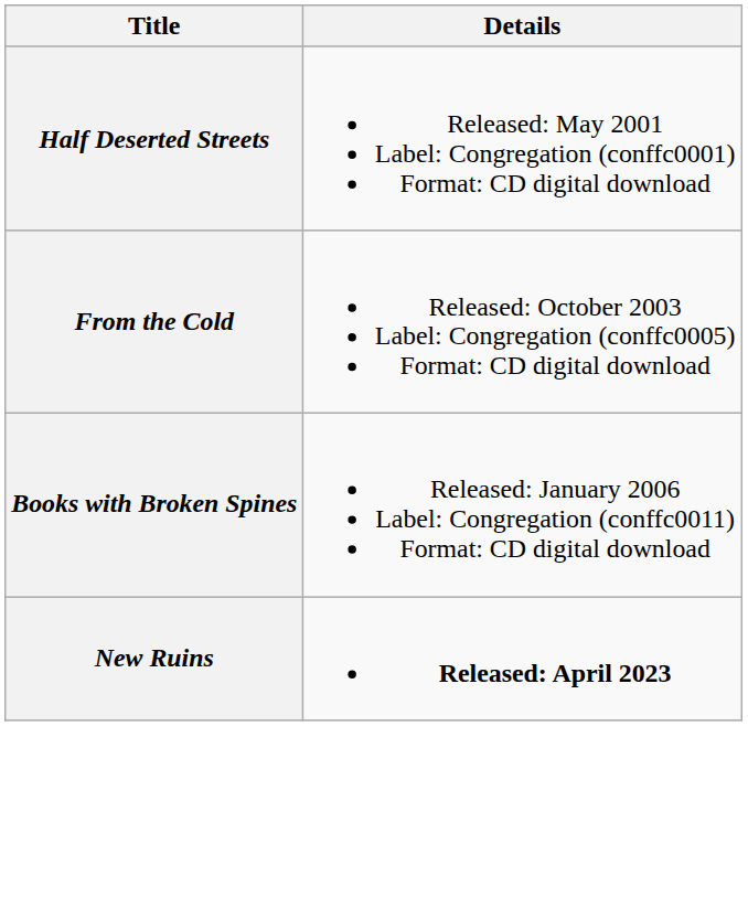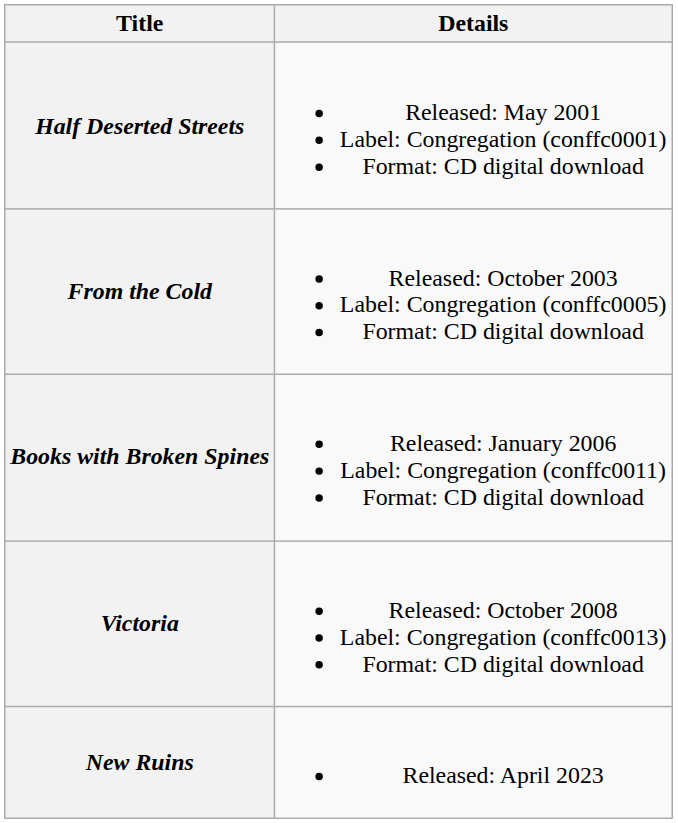+ row: Victoria | Released: October 2008 Label: Congregation (conffc0013) Format: CD digital download
New Ruins | Details: bold -> normal
